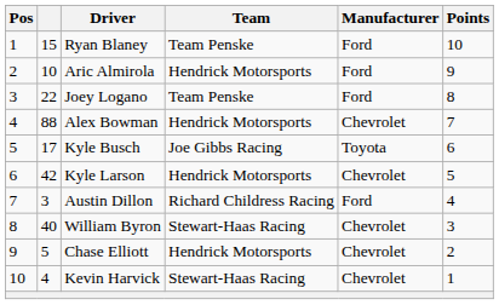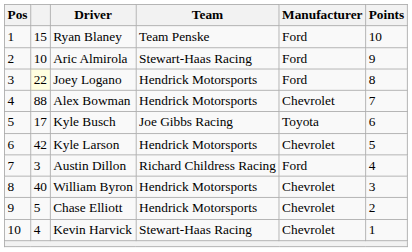Aric Almirola | Team: Hendrick Motorsports -> Stewart-Haas Racing
Joey Logano | column 2: no background -> lightyellow background
Joey Logano | Team: Team Penske -> Hendrick Motorsports
William Byron | Team: Stewart-Haas Racing -> Hendrick Motorsports
